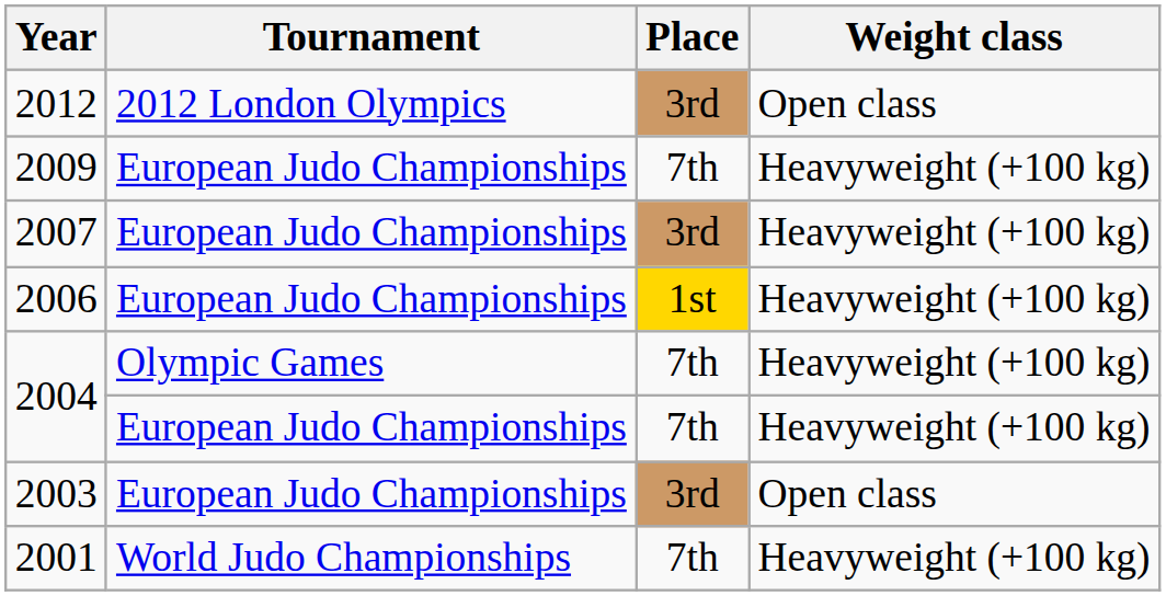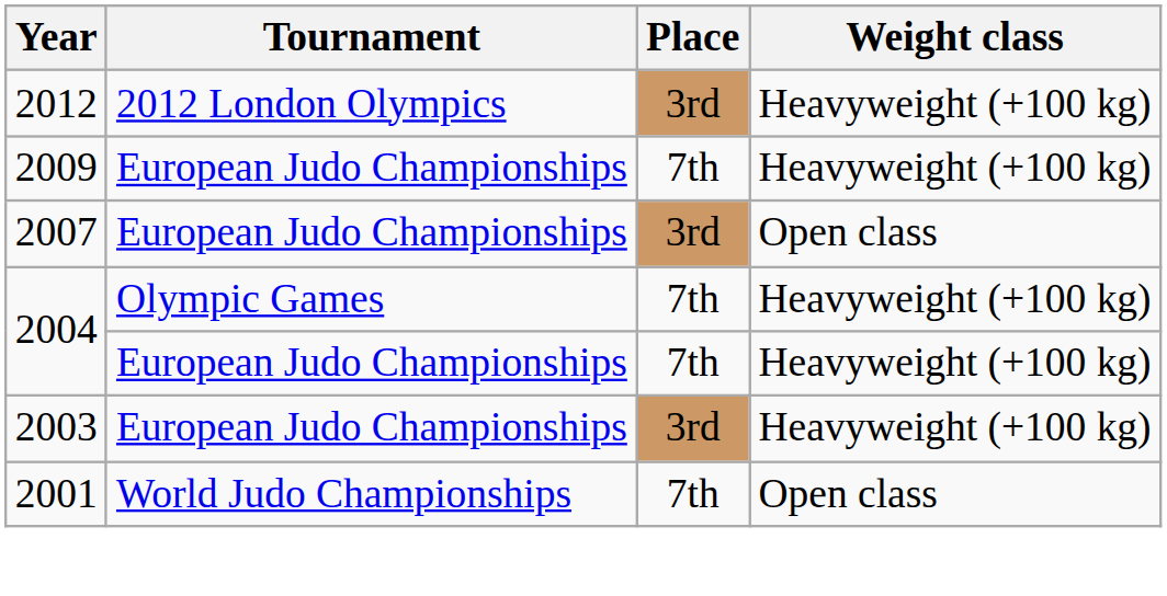2012 | Weight class: Open class -> Heavyweight (+100 kg)
2007 | Weight class: Heavyweight (+100 kg) -> Open class
- row: 2006 | European Judo Championships | 1st | Heavyweight (+100 kg)
2003 | Weight class: Open class -> Heavyweight (+100 kg)
2001 | Weight class: Heavyweight (+100 kg) -> Open class
